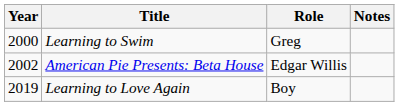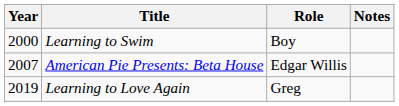Learning to Swim | Role: Greg -> Boy
American Pie Presents: Beta House | Year: 2002 -> 2007
Learning to Love Again | Role: Boy -> Greg
